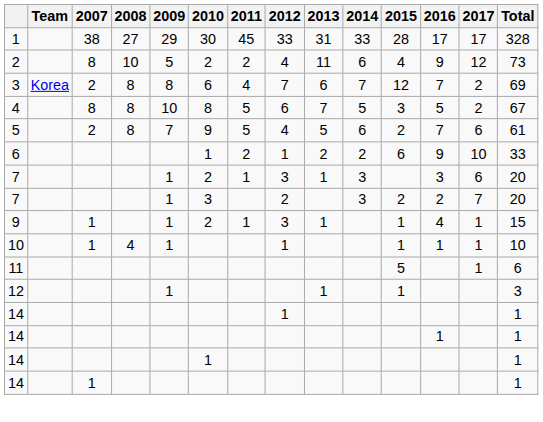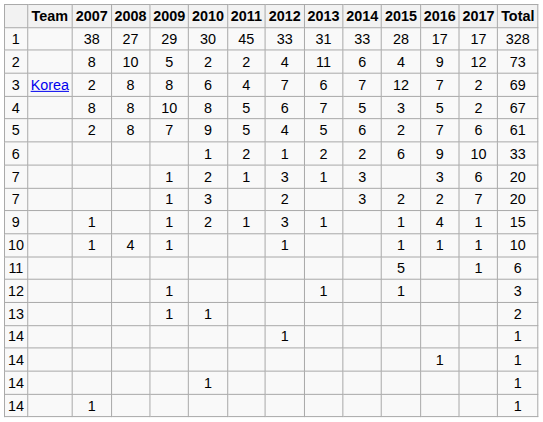+ row: 13 | 1 | 1 | 2
